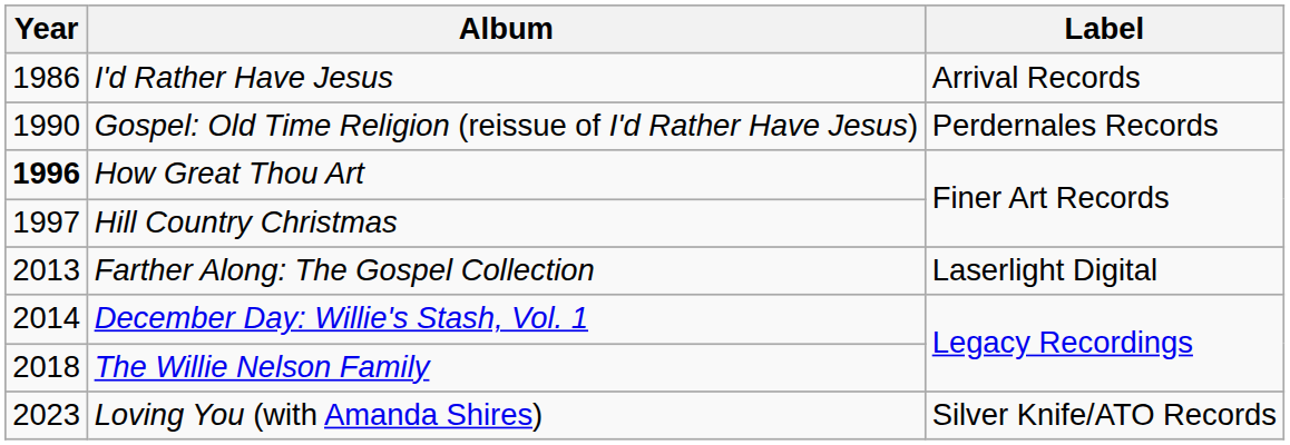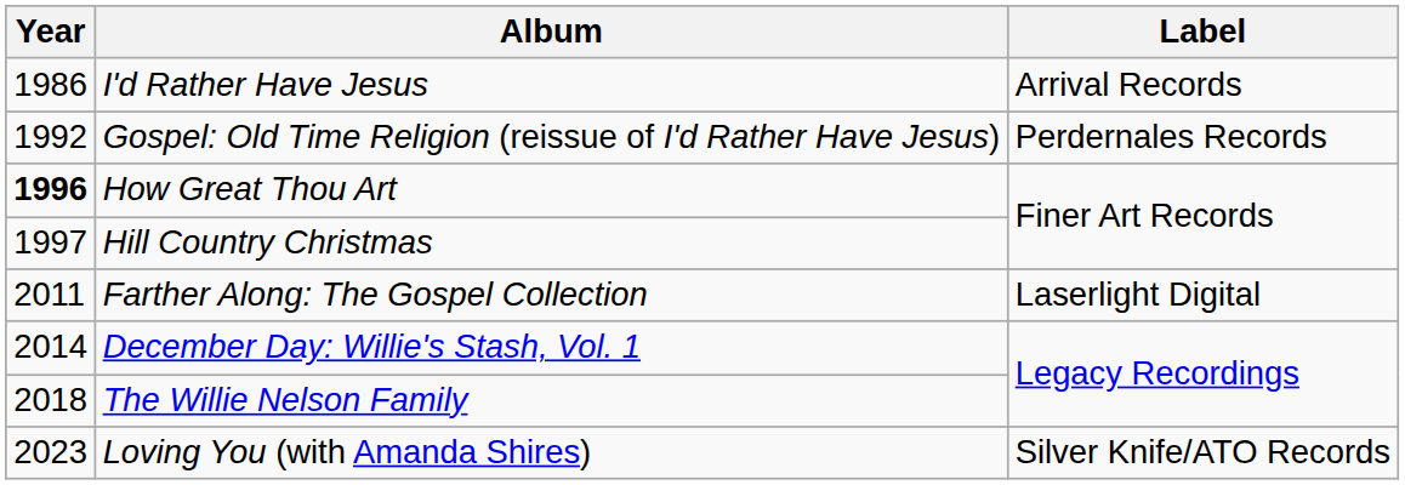Gospel: Old Time Religion (reissue of I'd Rather Have Jesus) | Year: 1990 -> 1992
Farther Along: The Gospel Collection | Year: 2013 -> 2011
